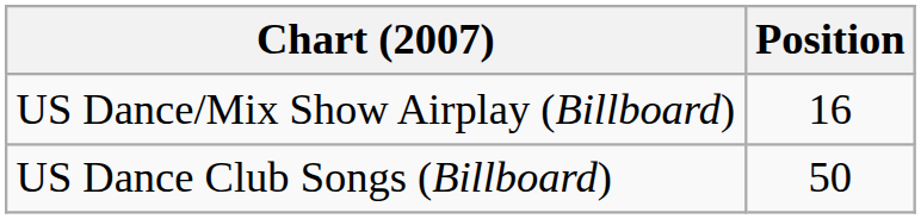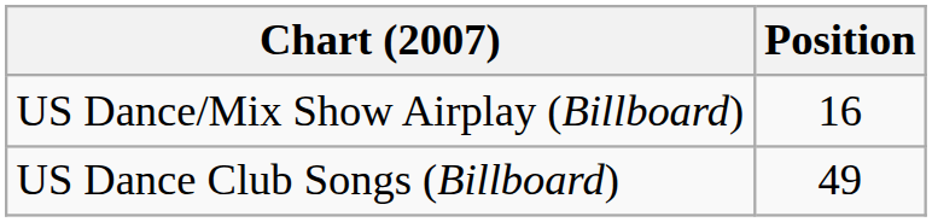US Dance Club Songs (Billboard) | Position: 50 -> 49
